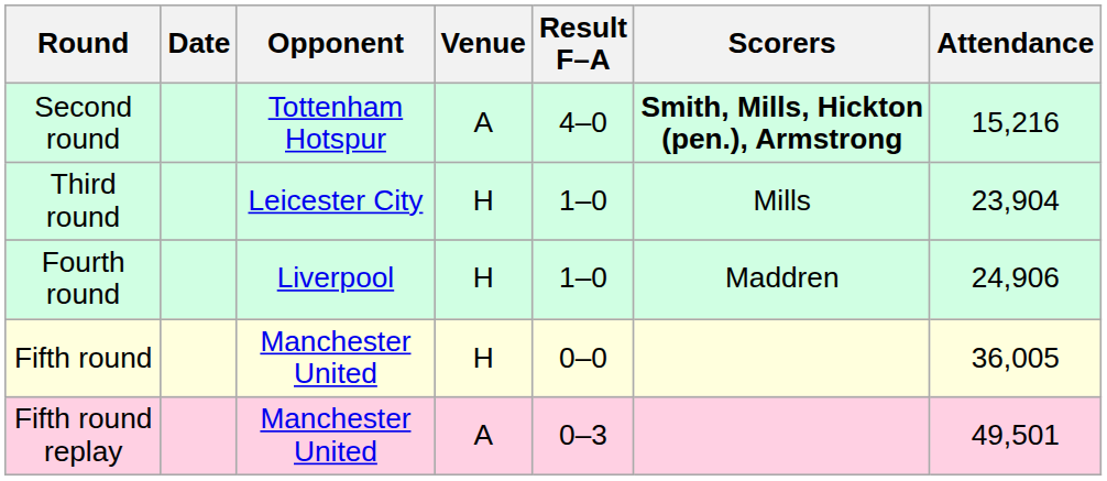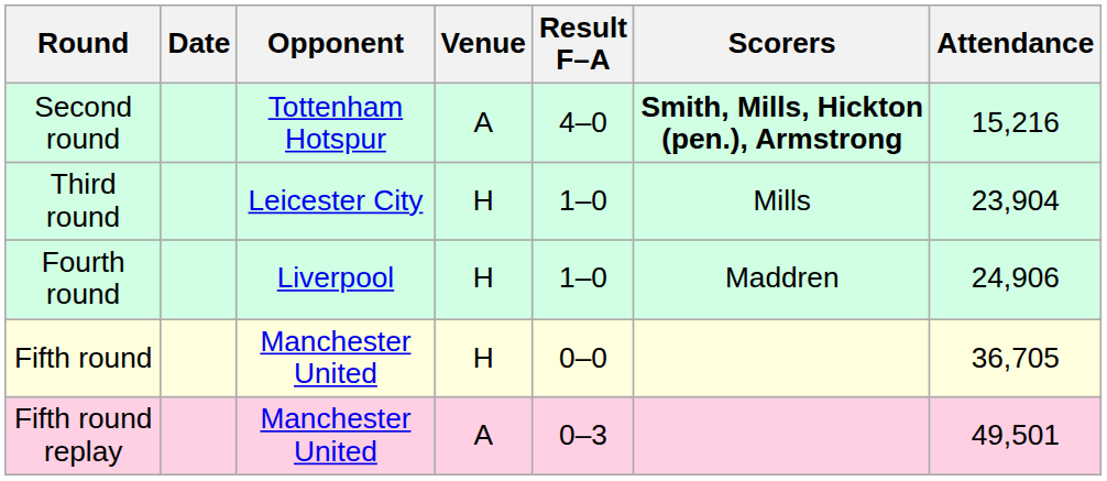Fifth round | Attendance: 36,005 -> 36,705
